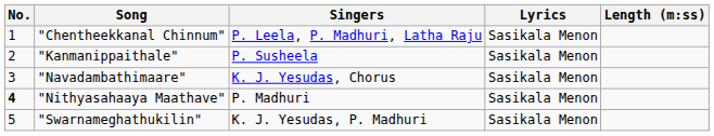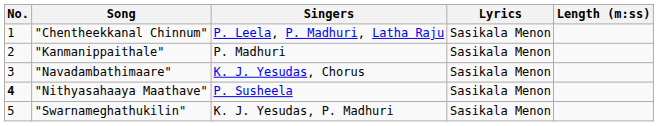"Kanmanippaithale" | Singers: P. Susheela -> P. Madhuri
"Nithyasahaaya Maathave" | Singers: P. Madhuri -> P. Susheela
